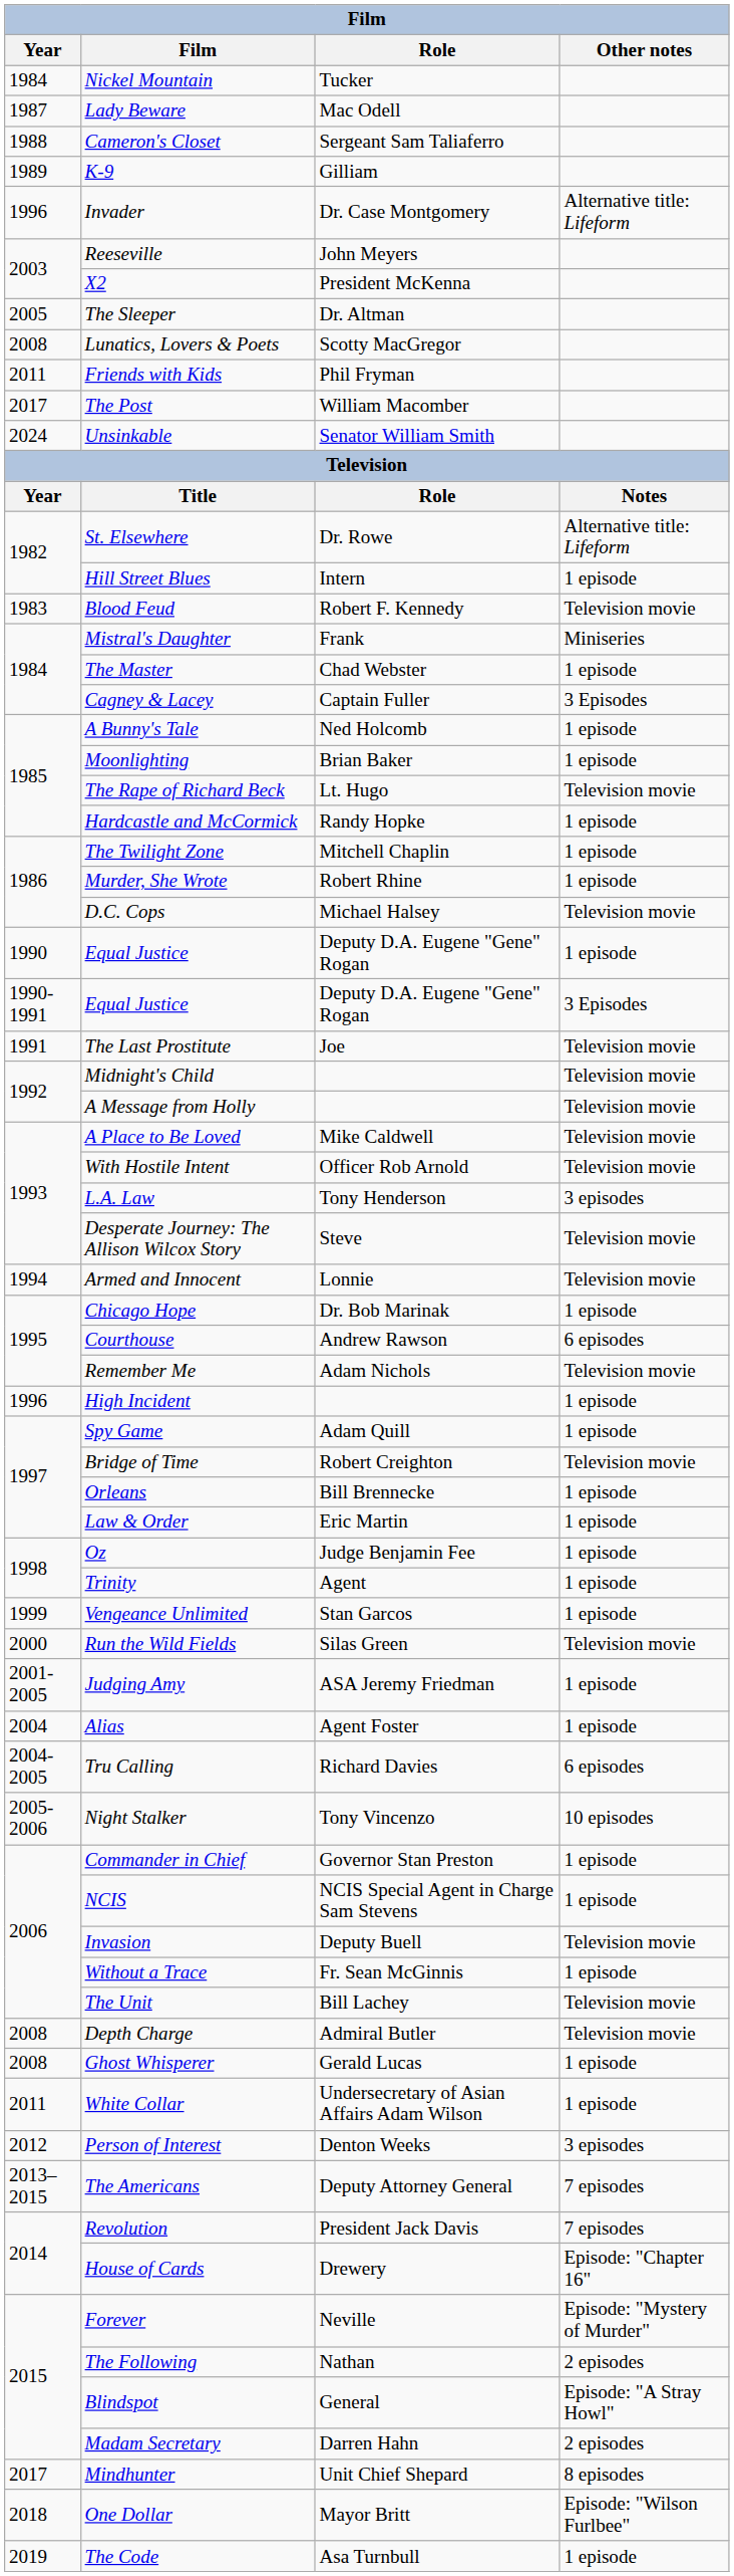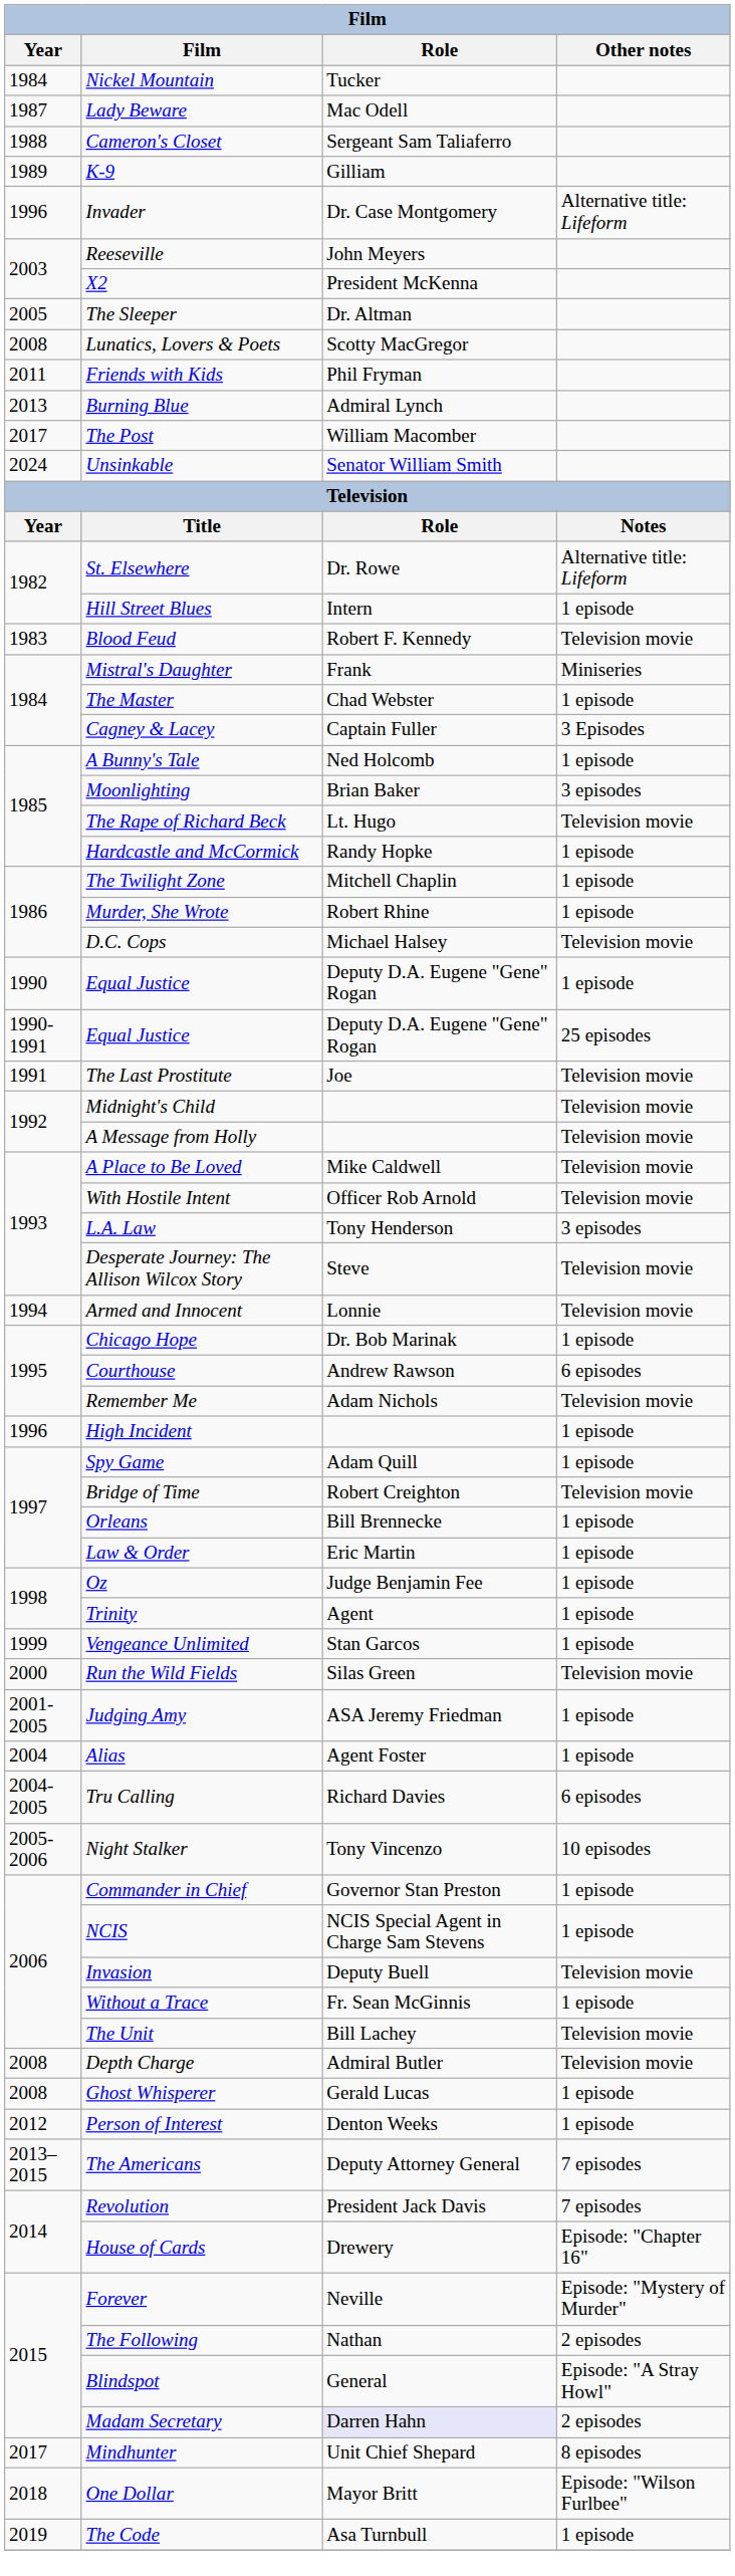+ row: 2013 | Burning Blue | Admiral Lynch
Moonlighting | Other notes: 1 episode -> 3 episodes
1990-1991 / Equal Justice | Other notes: 3 Episodes -> 25 episodes
- row: 2011 | White Collar | Undersecretary of Asian Affairs Adam Wilson | 1 episode
Person of Interest | Other notes: 3 episodes -> 1 episode
Madam Secretary | Role: no background -> lavender background
